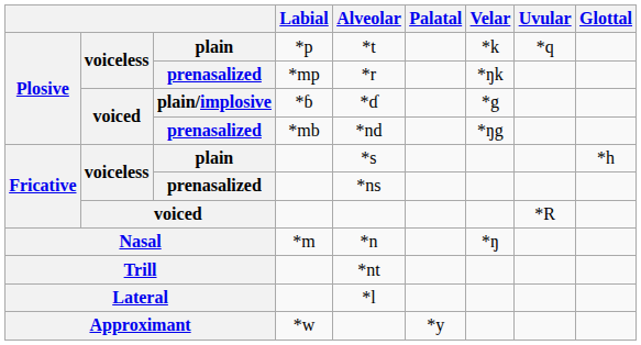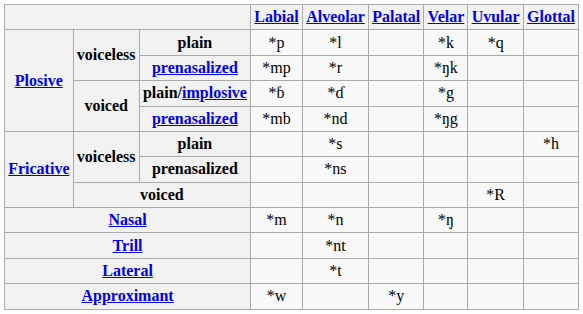plain / *p | Alveolar: *t -> *l
Lateral | Alveolar: *l -> *t
